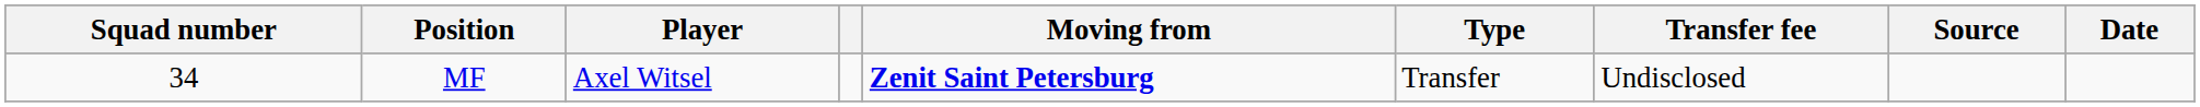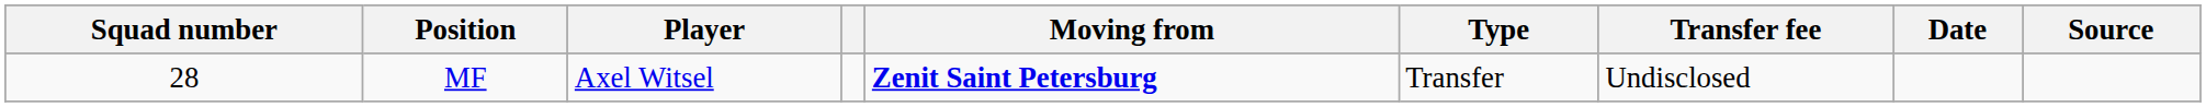columns swapped: Date <-> Source
MF | Squad number: 34 -> 28
